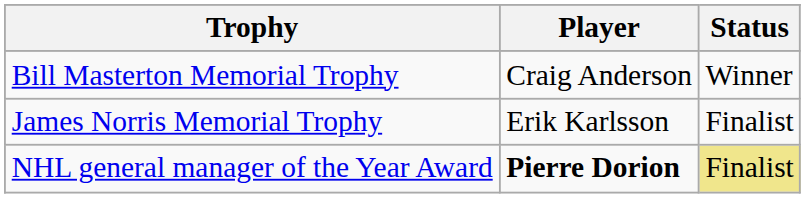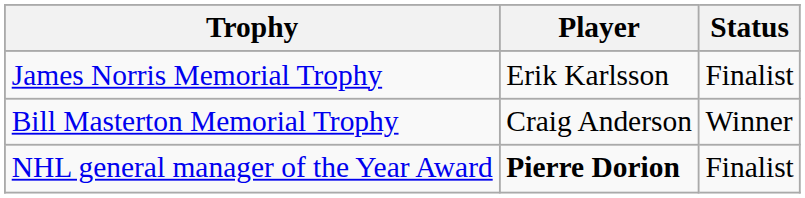rows swapped: Bill Masterton Memorial Trophy <-> James Norris Memorial Trophy
NHL general manager of the Year Award | Status: khaki background -> no background
